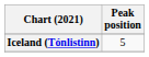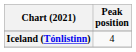Iceland (Tónlistinn) | Peak position: 5 -> 4
